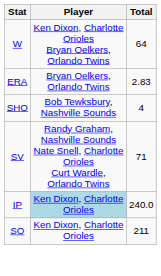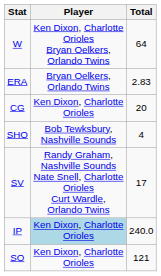+ row: CG | Ken Dixon, Charlotte Orioles | 20
SV | Total: 71 -> 17
SO | Total: 211 -> 121
